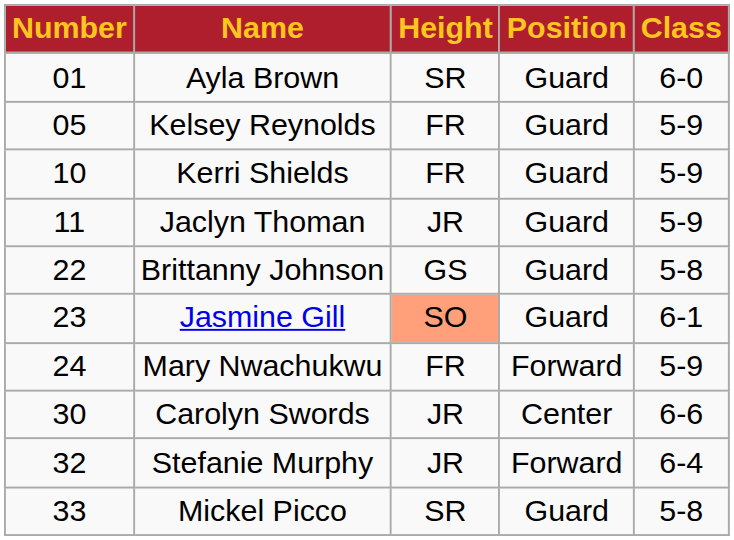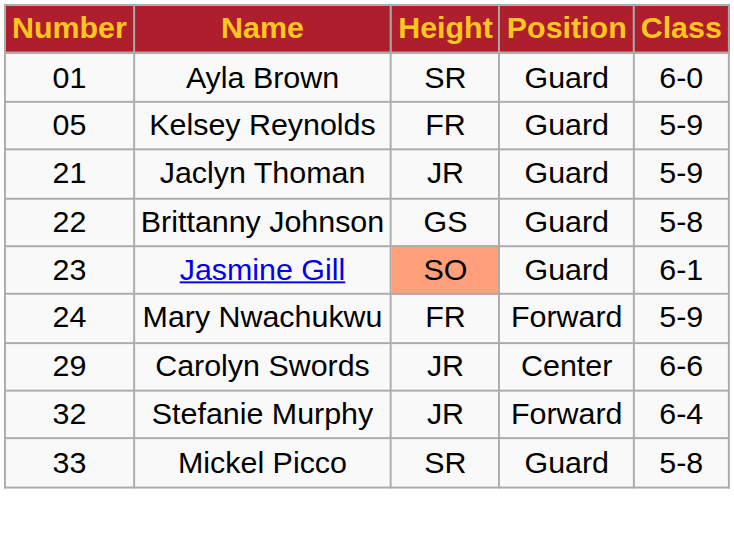- row: 10 | Kerri Shields | FR | Guard | 5-9
Jaclyn Thoman | Number: 11 -> 21
Carolyn Swords | Number: 30 -> 29
